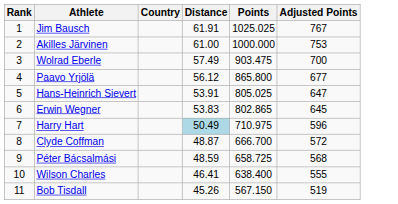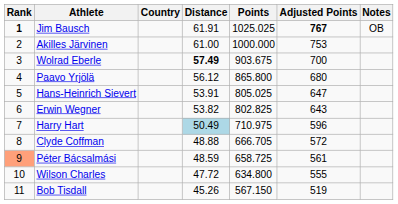+ column: Notes | OB
Jim Bausch | Rank: normal -> bold
Jim Bausch | Adjusted Points: normal -> bold
Wolrad Eberle | Distance: normal -> bold
Wolrad Eberle | Points: 903.475 -> 903.675
Paavo Yrjölä | Adjusted Points: 677 -> 680
Erwin Wegner | Distance: 53.83 -> 53.82
Erwin Wegner | Points: 802.865 -> 802.825
Erwin Wegner | Adjusted Points: 645 -> 643
Clyde Coffman | Distance: 48.87 -> 48.88
Clyde Coffman | Points: 666.700 -> 666.705
Péter Bácsalmási | Rank: no background -> lightsalmon background
Péter Bácsalmási | Adjusted Points: 568 -> 561
Wilson Charles | Distance: 46.41 -> 47.72
Wilson Charles | Points: 638.400 -> 634.800
